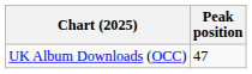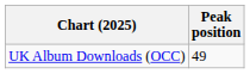UK Album Downloads (OCC) | Peak position: 47 -> 49
